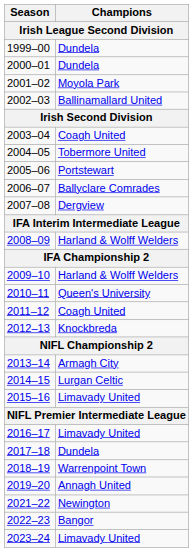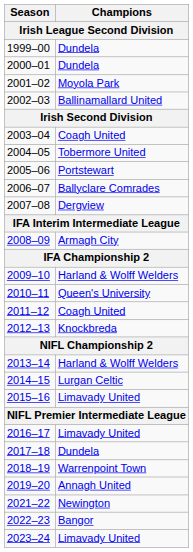2008–09 | Champions: Harland & Wolff Welders -> Armagh City
2013–14 | Champions: Armagh City -> Harland & Wolff Welders
